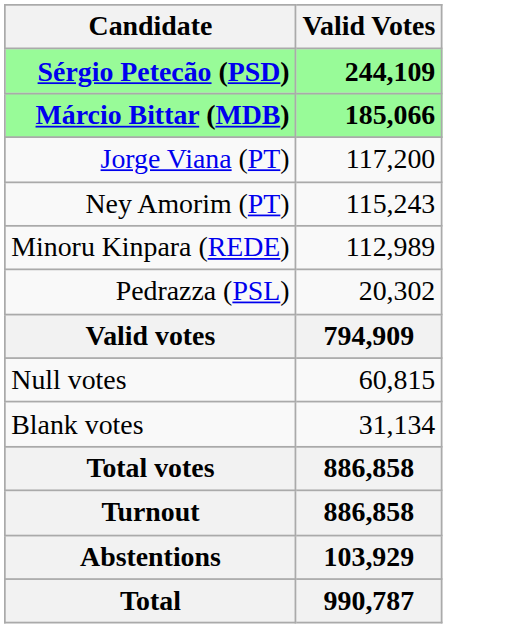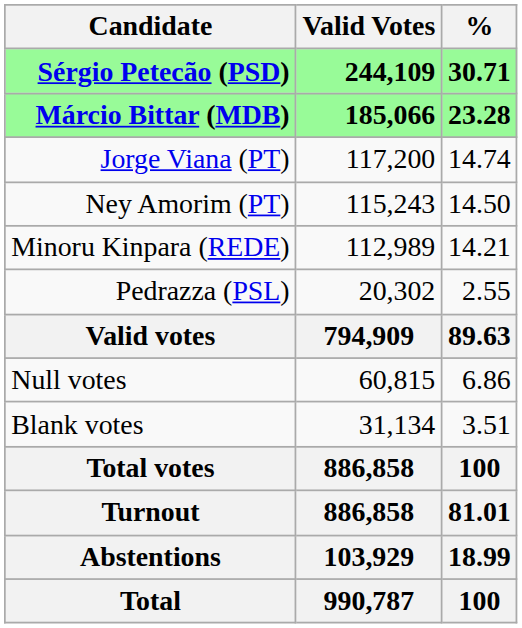+ column: % | 30.71 | 23.28 | 14.74 | 14.50 | 14.21 | 2.55 | 89.63 | 6.86 | 3.51 | 100 | 81.01 | 18.99 | 100
